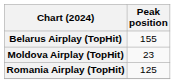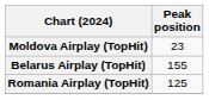rows swapped: Belarus Airplay (TopHit) <-> Moldova Airplay (TopHit)
